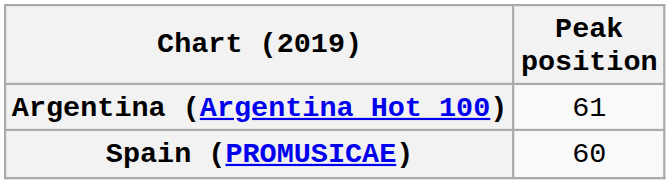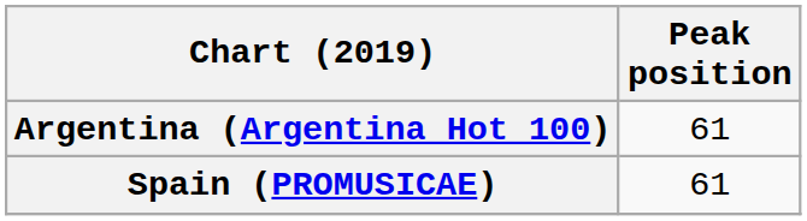Spain (PROMUSICAE) | Peak position: 60 -> 61
